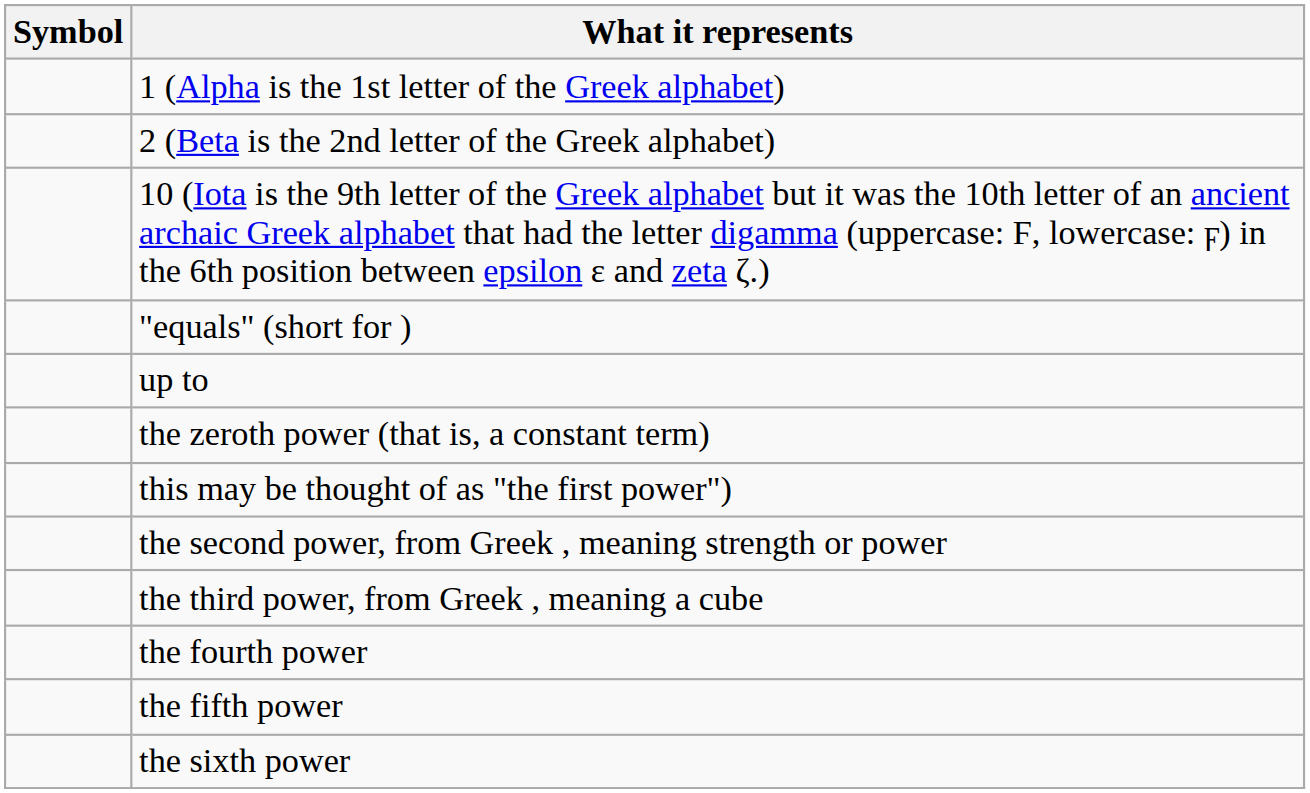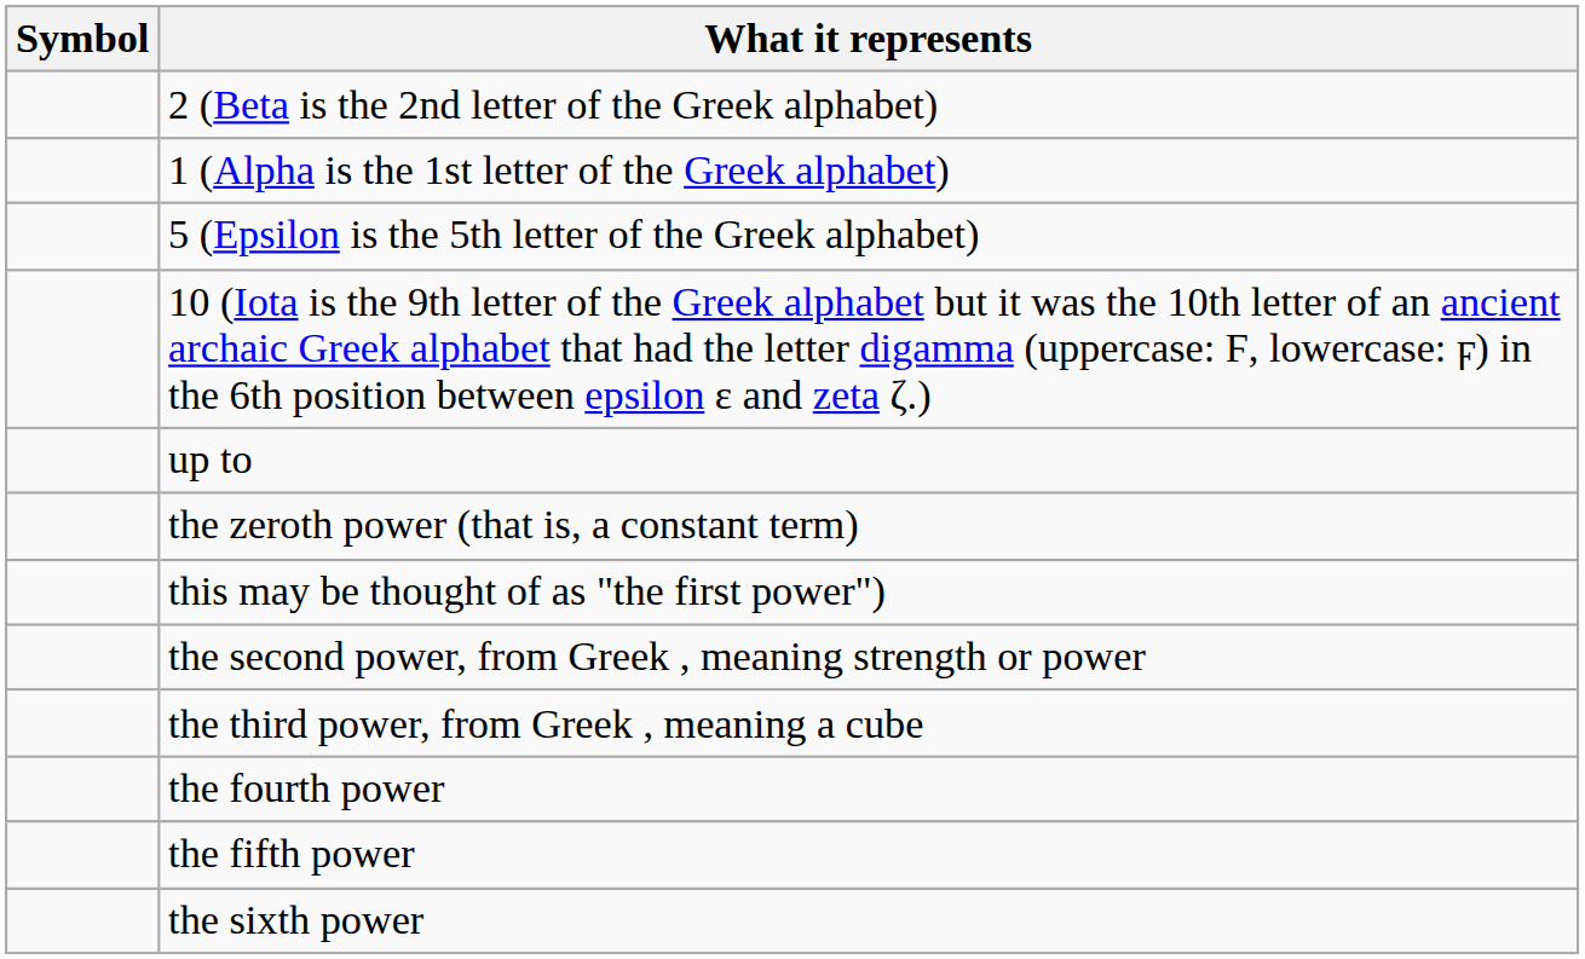rows swapped: 1 (Alpha is the 1st letter of the Greek alphabet) <-> 2 (Beta is the 2nd letter of the Greek alphabet)
+ row: 5 (Epsilon is the 5th letter of the Greek alphabet)
- row: "equals" (short for )
